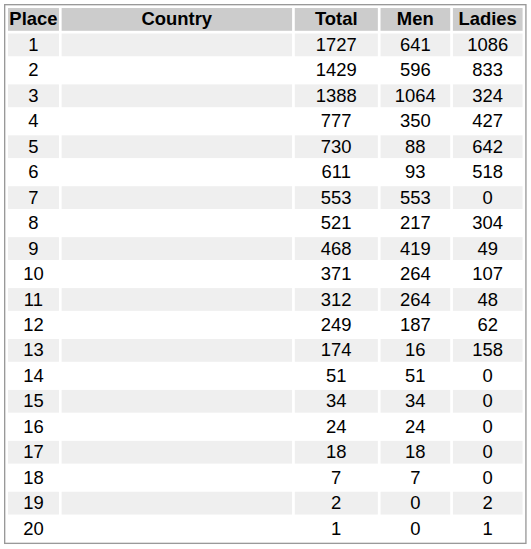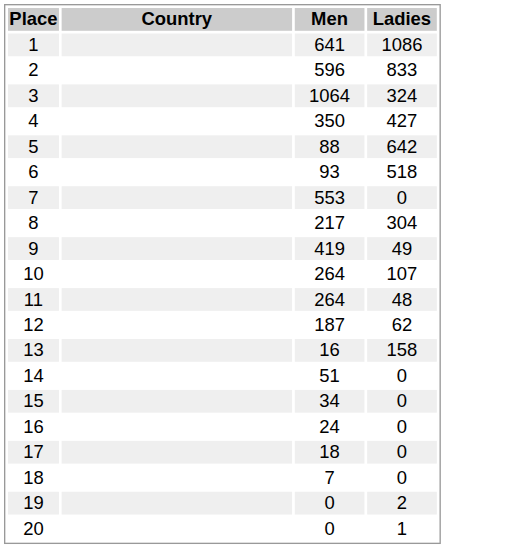- column: Total | 1727 | 1429 | 1388 | 777 | 730 | 611 | 553 | 521 | 468 | 371 | 312 | 249 | 174 | 51 | 34 | 24 | 18 | 7 | 2 | 1
